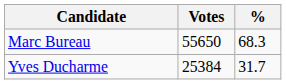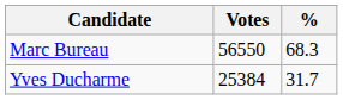Marc Bureau | Votes: 55650 -> 56550
